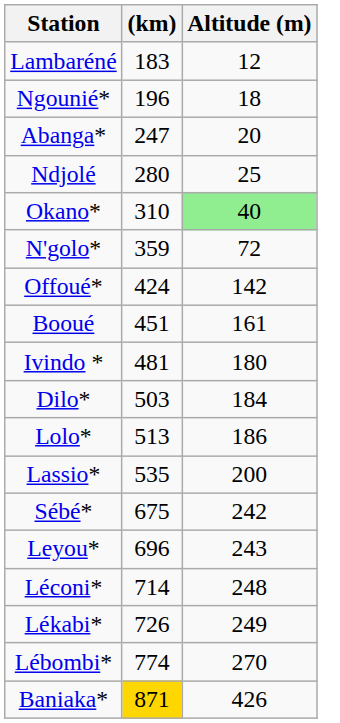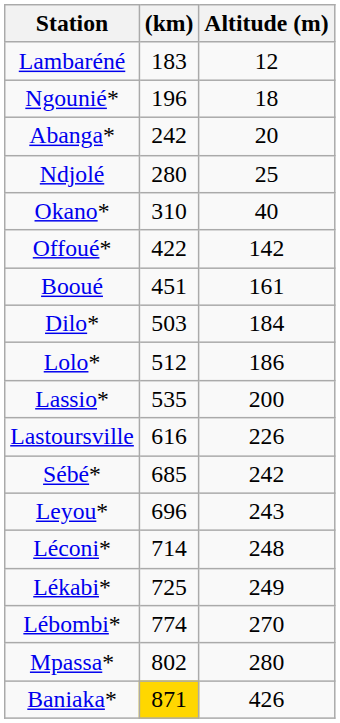Abanga* | (km): 247 -> 242
Okano* | Altitude (m): lightgreen background -> no background
- row: N'golo* | 359 | 72
Offoué* | (km): 424 -> 422
- row: Ivindo * | 481 | 180
Lolo* | (km): 513 -> 512
+ row: Lastoursville | 616 | 226
Sébé* | (km): 675 -> 685
Lékabi* | (km): 726 -> 725
+ row: Mpassa* | 802 | 280
